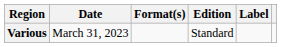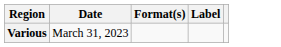- column: Edition | Standard
